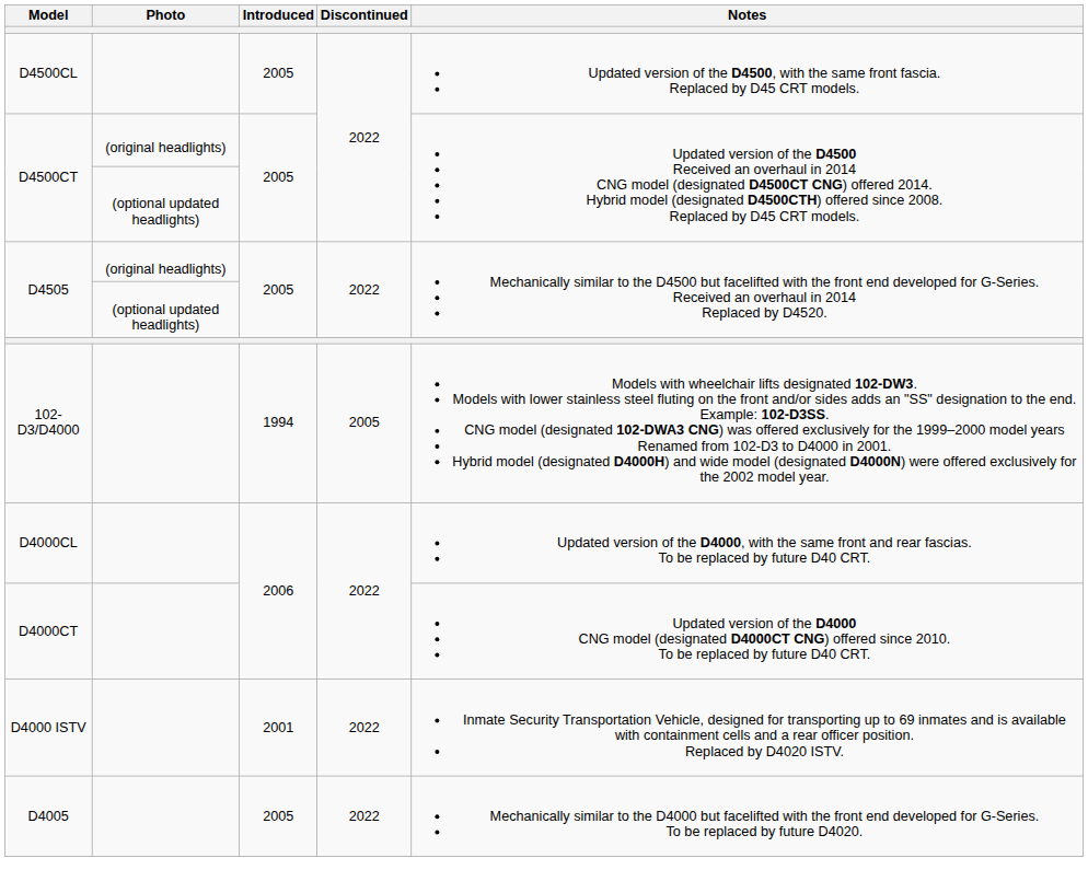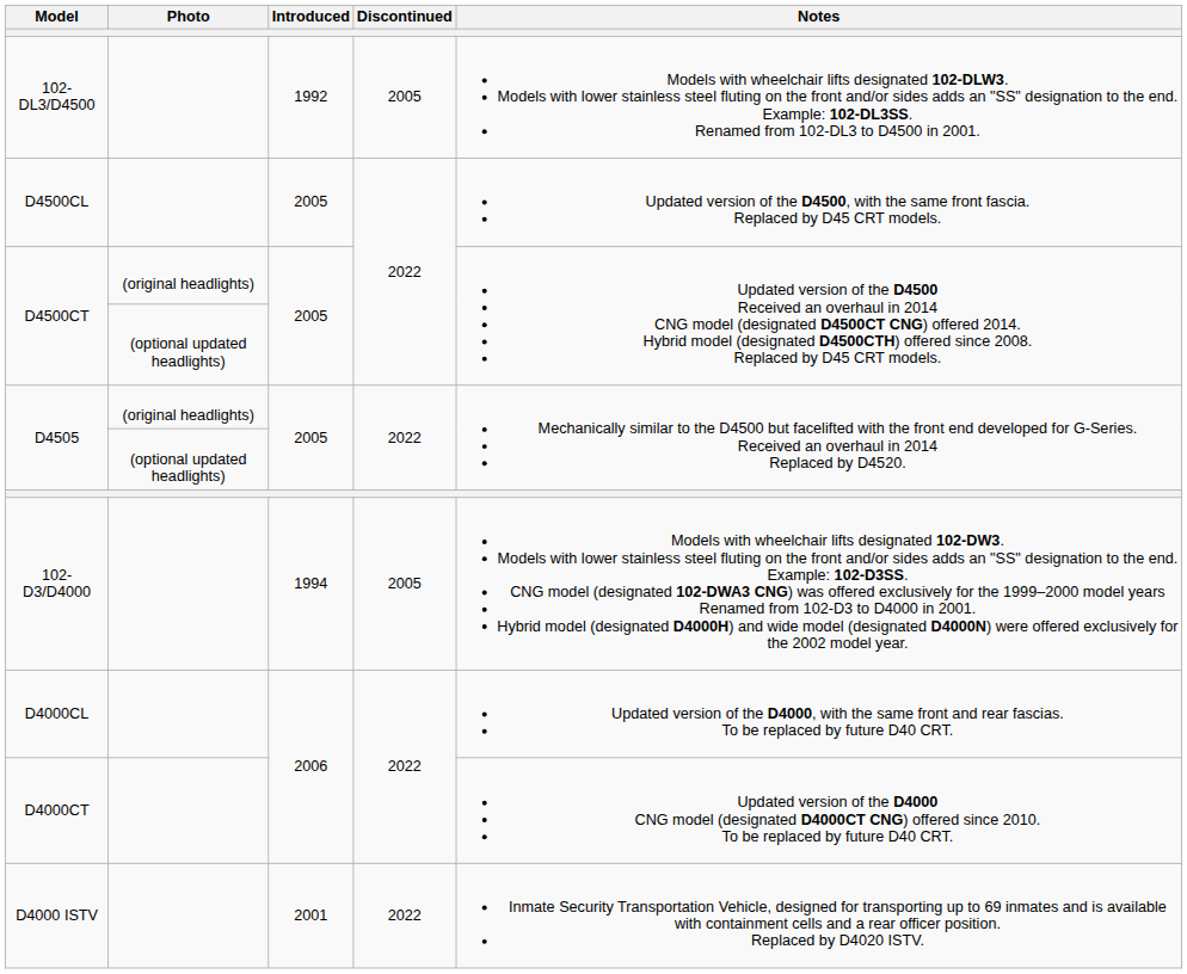+ row: 102-DL3/D4500 | 1992 | 2005 | Models with wheelchair lifts designated 102-DLW3. Models with lower stainless steel fluting on the front and/or sides adds an "SS" designation to the end. Example: 102-DL3SS. Renamed from 102-DL3 to D4500 in 2001.
- row: D4005 | 2005 | 2022 | Mechanically similar to the D4000 but facelifted with the front end developed for G-Series. To be replaced by future D4020.
